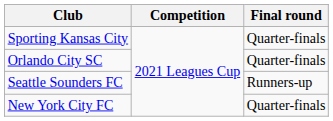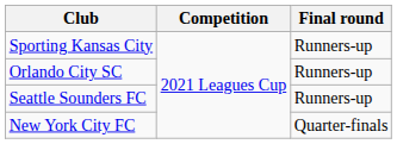Sporting Kansas City | Final round: Quarter-finals -> Runners-up
Orlando City SC | Final round: Quarter-finals -> Runners-up
